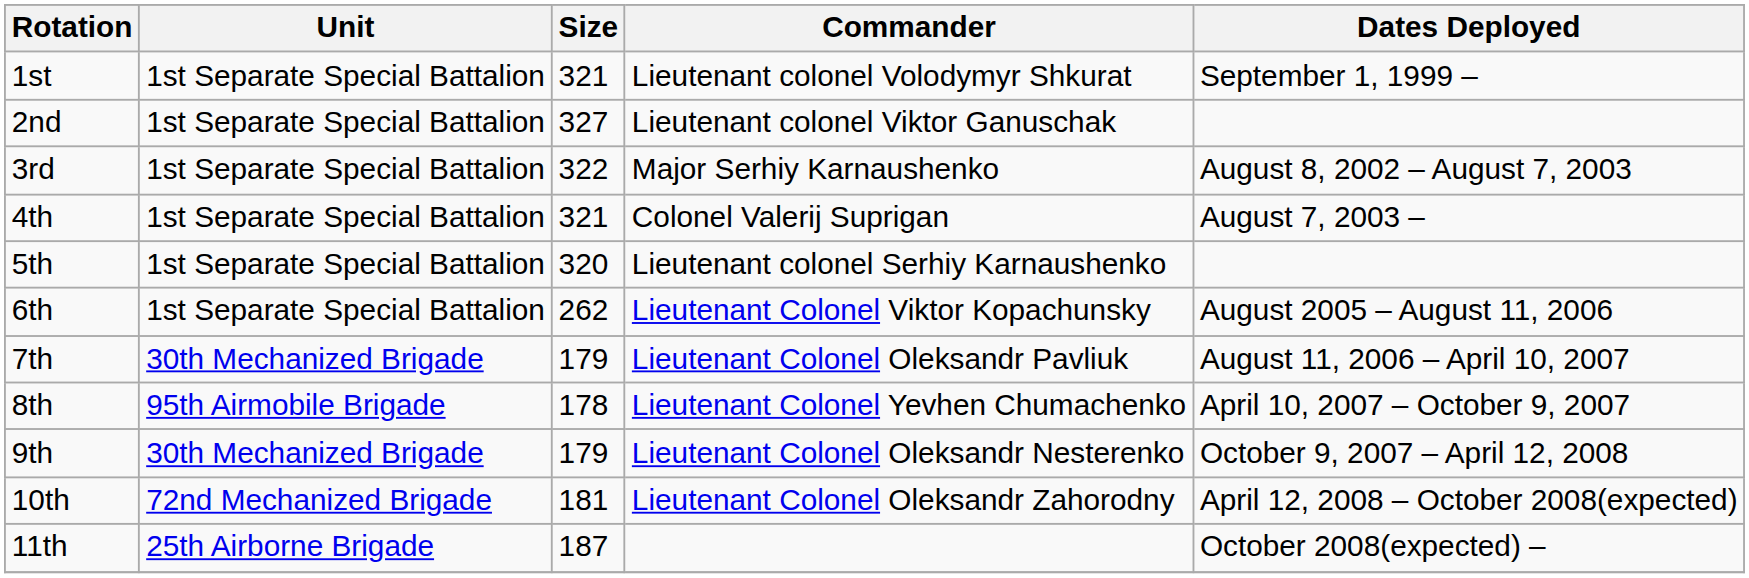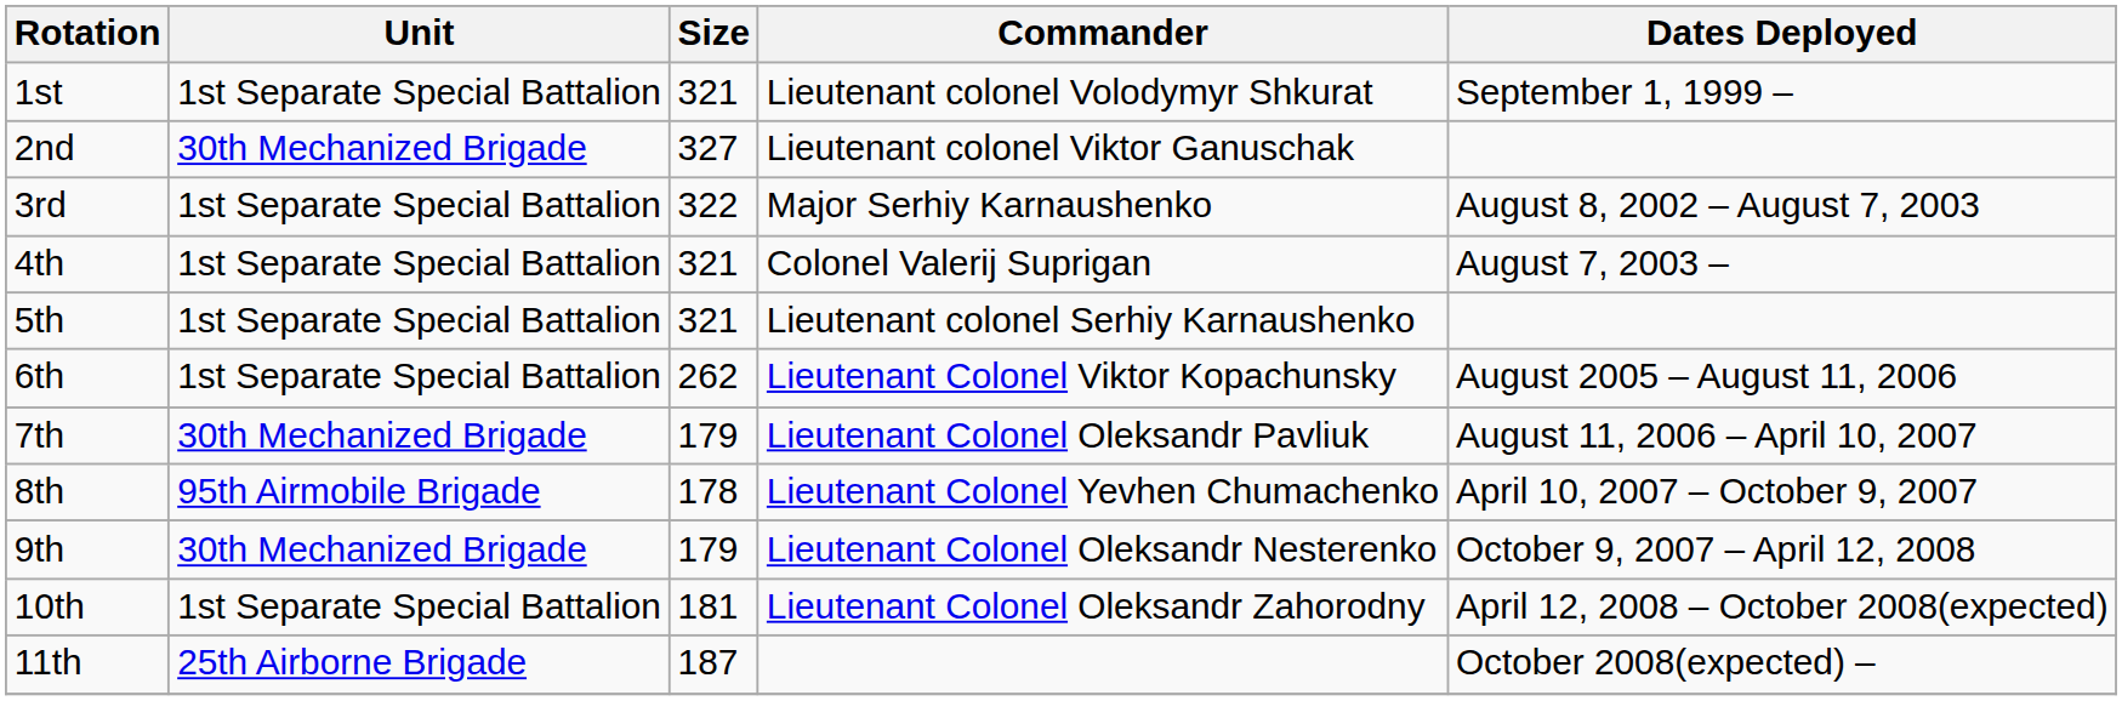2nd | Unit: 1st Separate Special Battalion -> 30th Mechanized Brigade
5th | Size: 320 -> 321
10th | Unit: 72nd Mechanized Brigade -> 1st Separate Special Battalion
